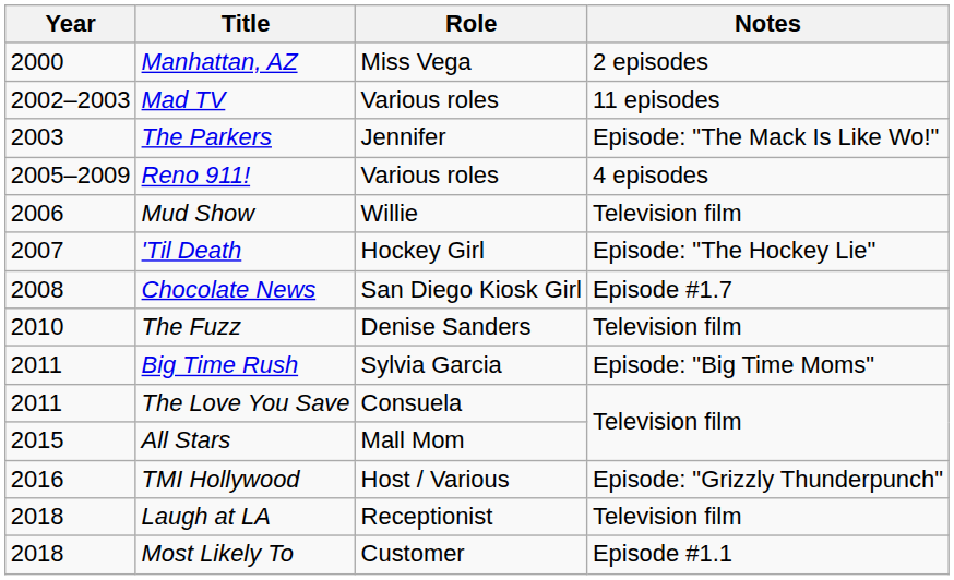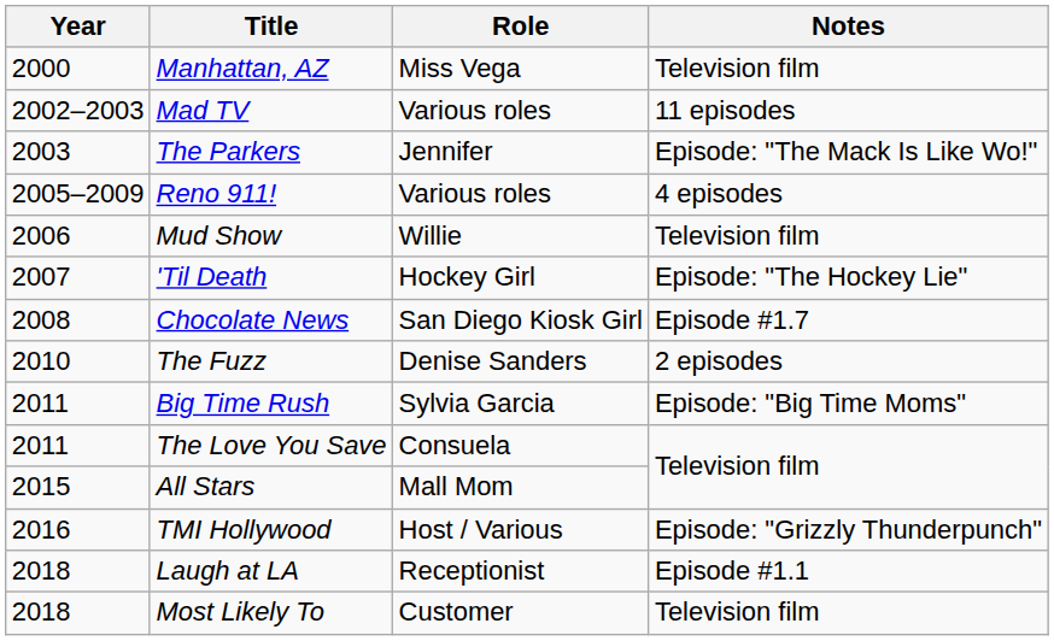Manhattan, AZ | Notes: 2 episodes -> Television film
The Fuzz | Notes: Television film -> 2 episodes
Laugh at LA | Notes: Television film -> Episode #1.1
Most Likely To | Notes: Episode #1.1 -> Television film
